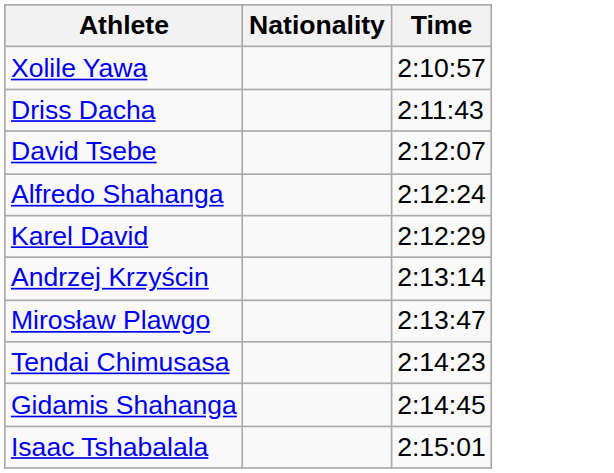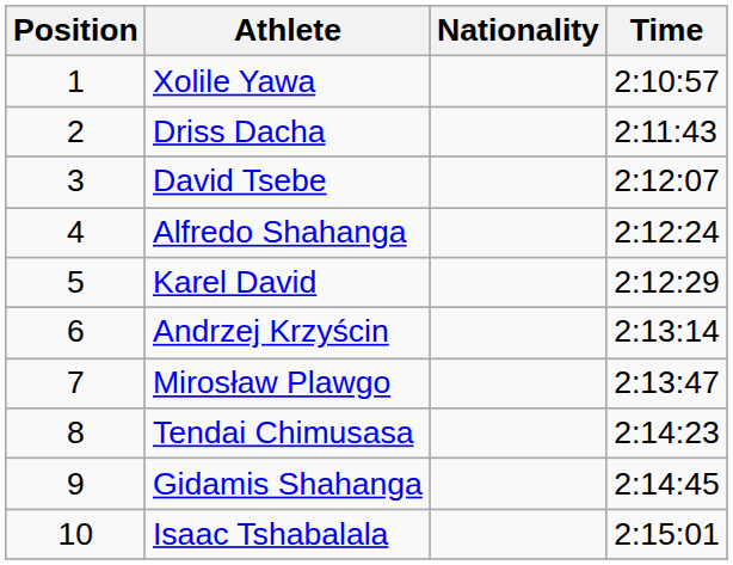+ column: Position | 1 | 2 | 3 | 4 | 5 | 6 | 7 | 8 | 9 | 10
